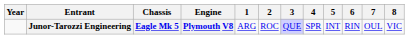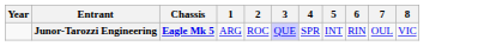- column: Engine | Plymouth V8
